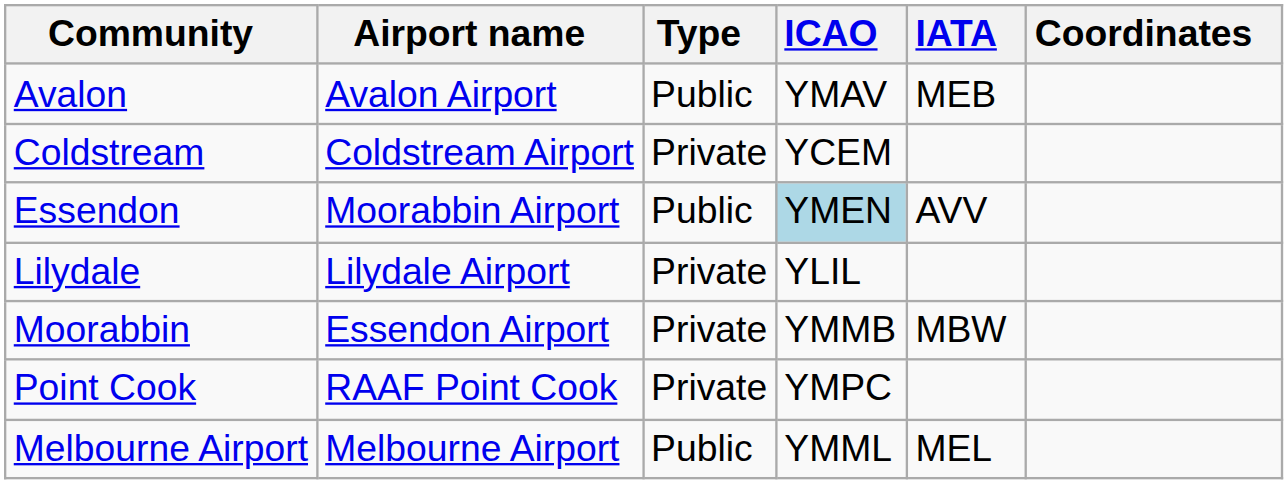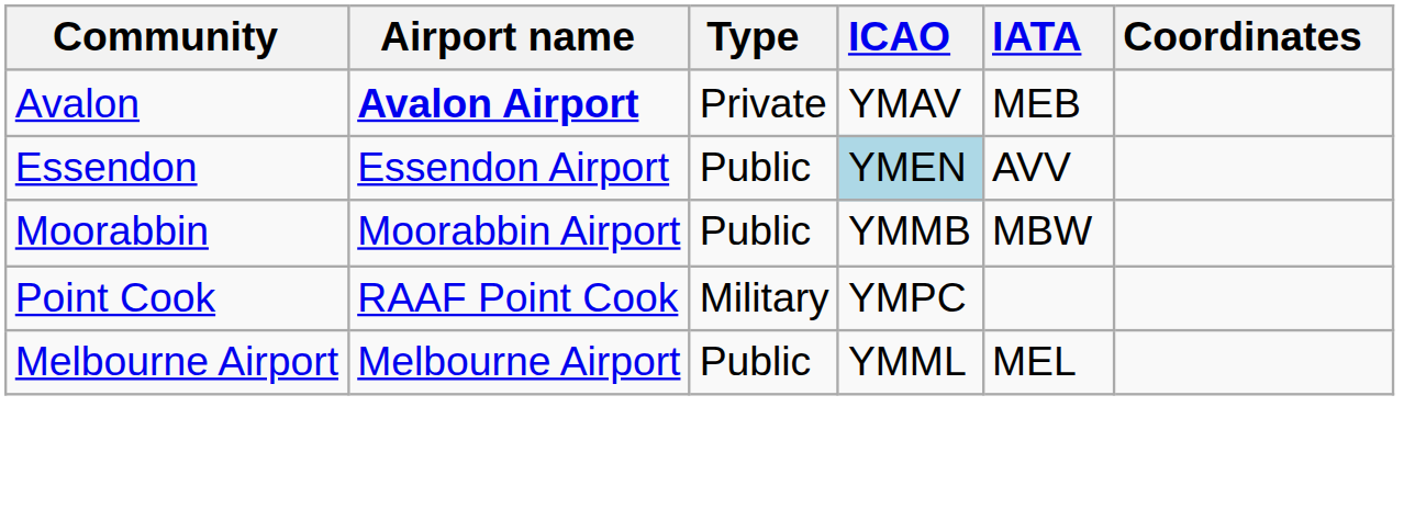Avalon | Airport name: normal -> bold
Avalon | Type: Public -> Private
- row: Coldstream | Coldstream Airport | Private | YCEM
Essendon | Airport name: Moorabbin Airport -> Essendon Airport
- row: Lilydale | Lilydale Airport | Private | YLIL
Moorabbin | Airport name: Essendon Airport -> Moorabbin Airport
Moorabbin | Type: Private -> Public
Point Cook | Type: Private -> Military
